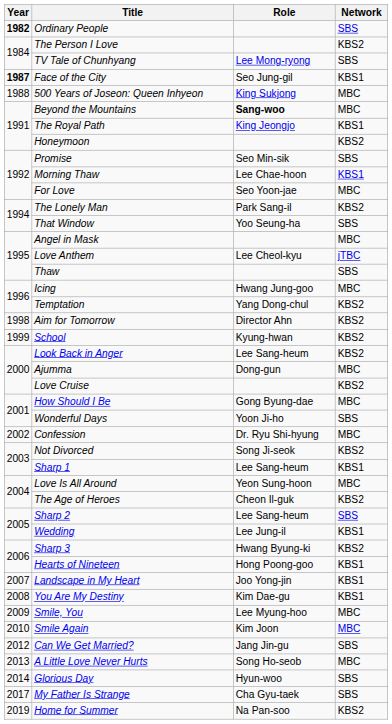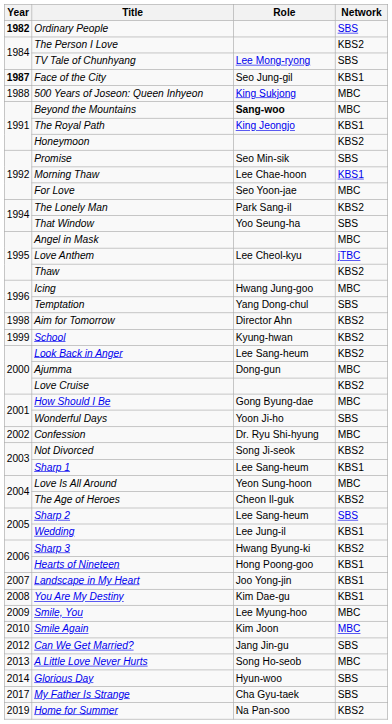Thaw | Network: SBS -> KBS2
Temptation | Network: KBS2 -> SBS
